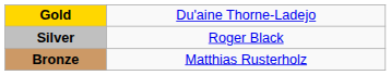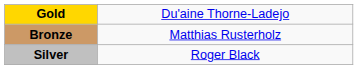rows swapped: Silver <-> Bronze
